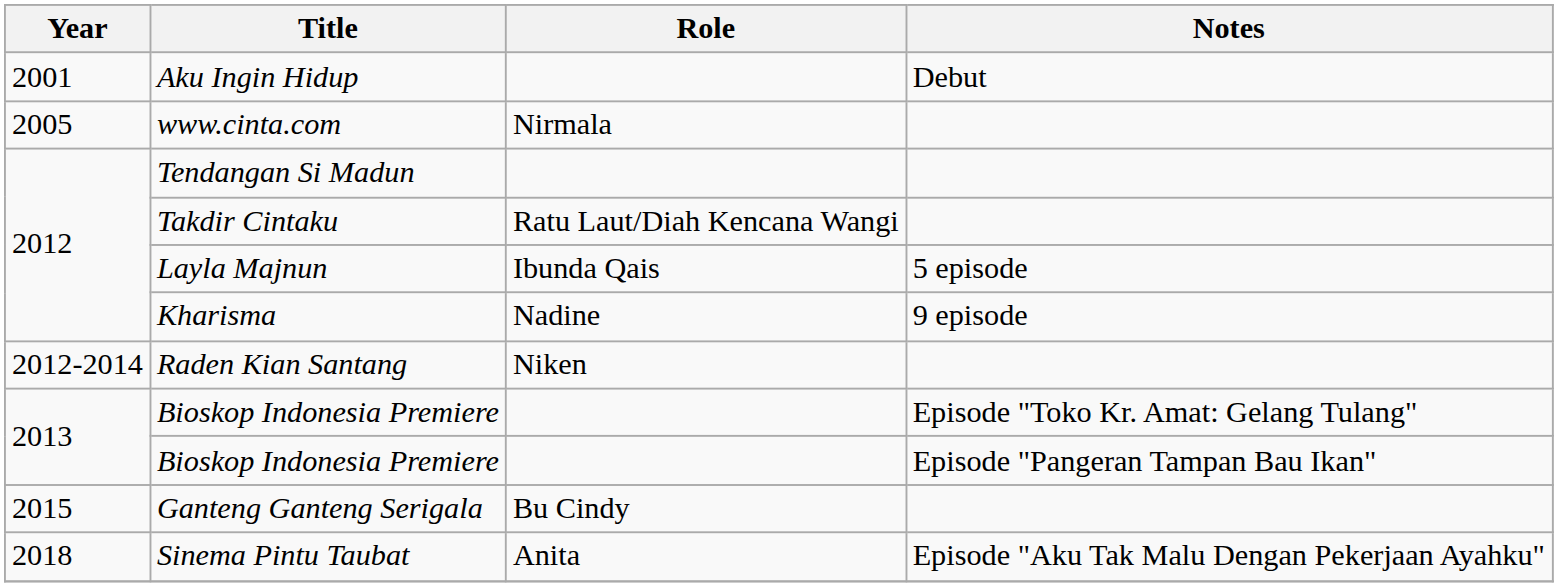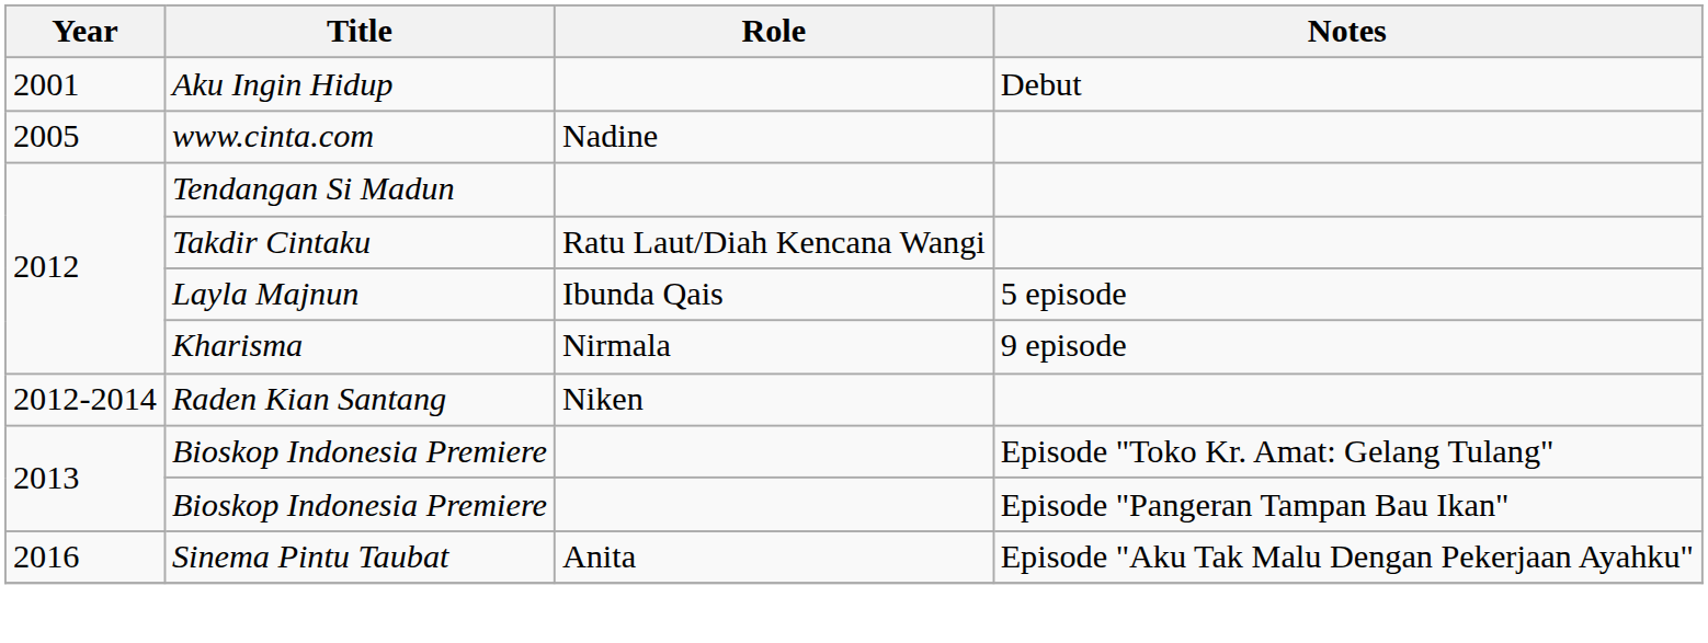www.cinta.com | Role: Nirmala -> Nadine
Kharisma | Role: Nadine -> Nirmala
- row: 2015 | Ganteng Ganteng Serigala | Bu Cindy
Sinema Pintu Taubat | Year: 2018 -> 2016
